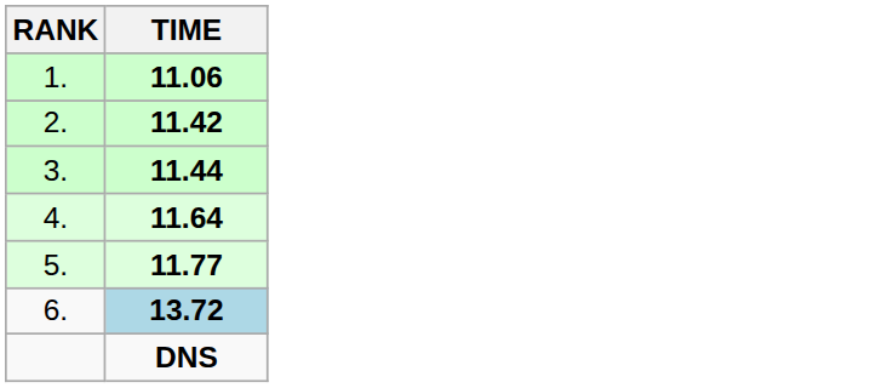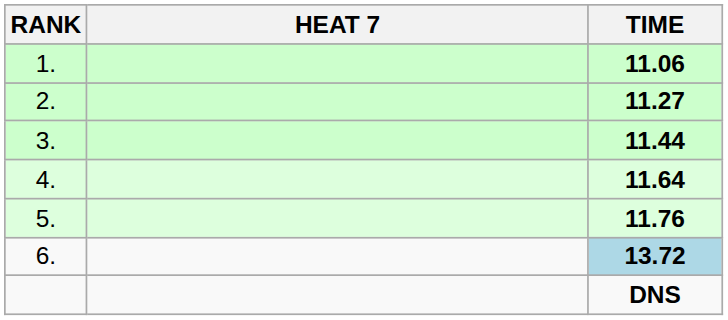+ column: HEAT 7
2. | TIME: 11.42 -> 11.27
5. | TIME: 11.77 -> 11.76
